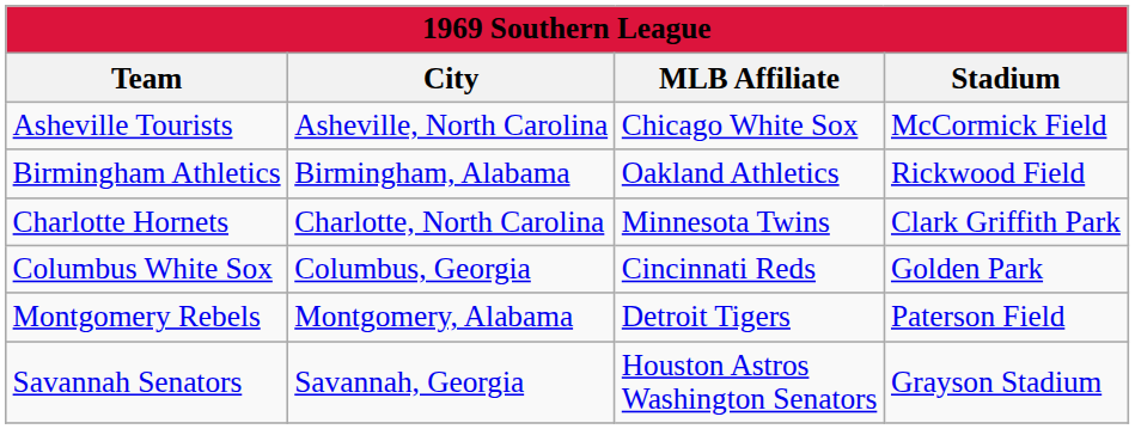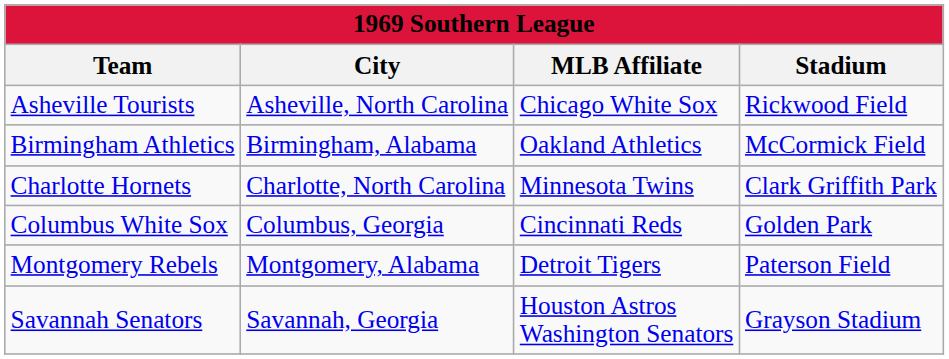Asheville Tourists | Stadium: McCormick Field -> Rickwood Field
Birmingham Athletics | Stadium: Rickwood Field -> McCormick Field
